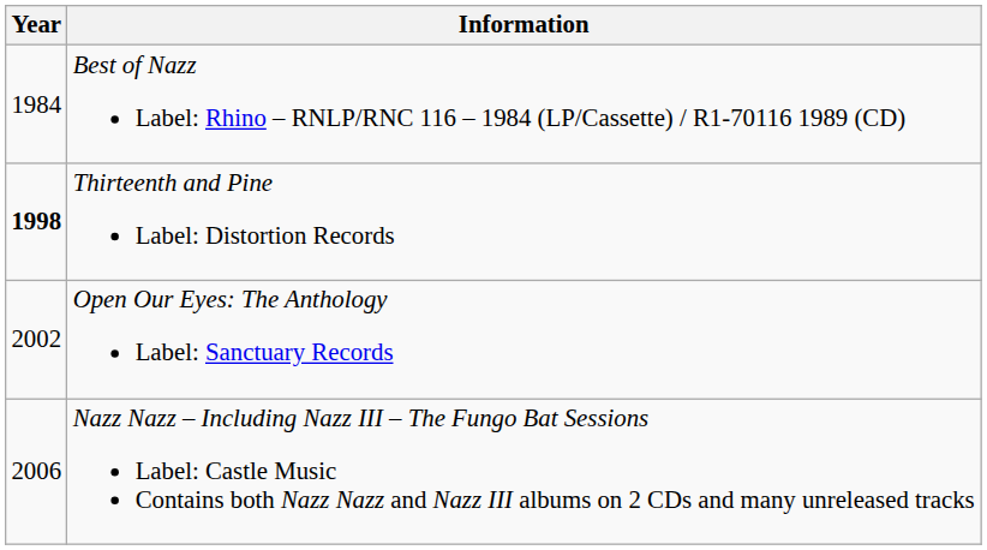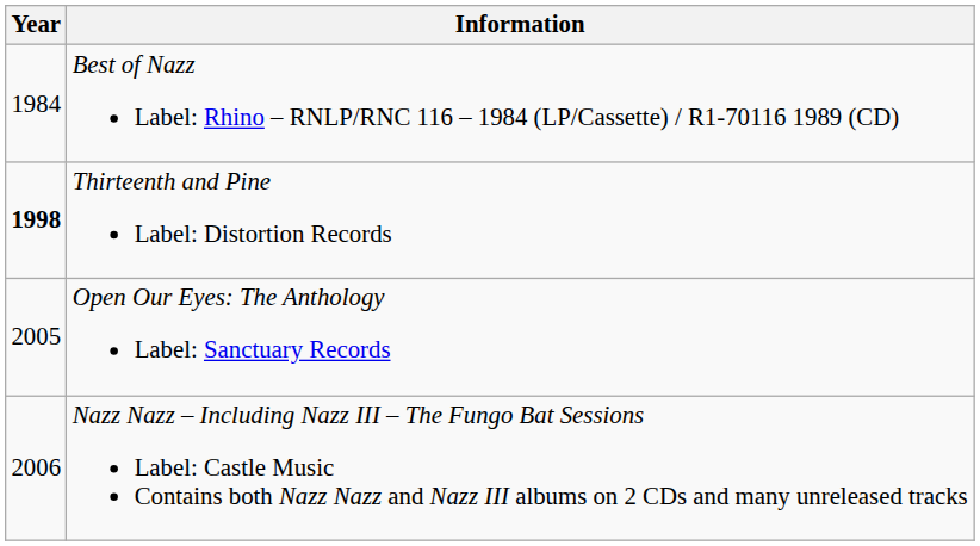Open Our Eyes: The Anthology Label: Sanctuary Records | Year: 2002 -> 2005
